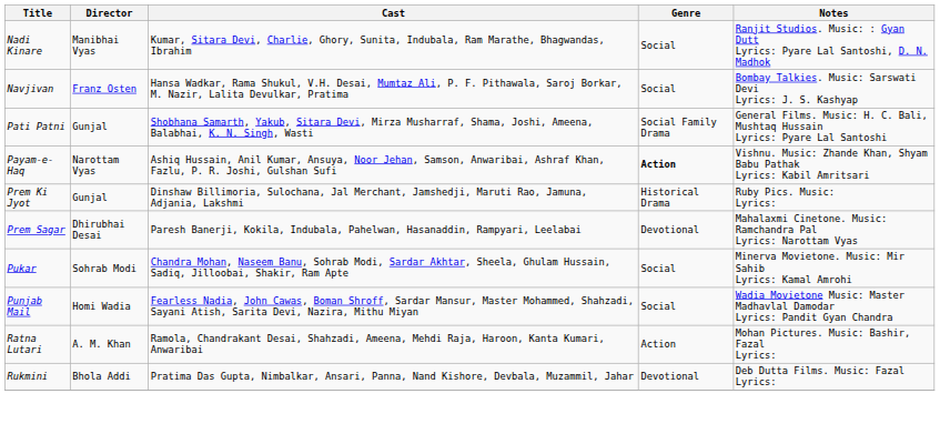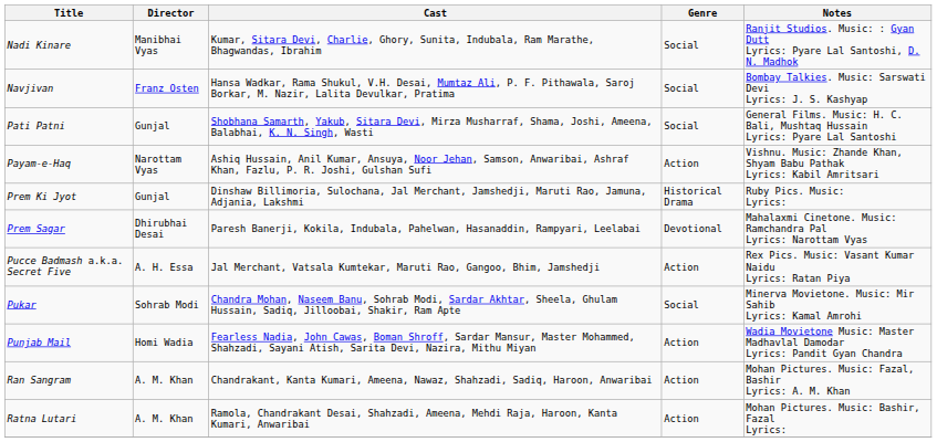Pati Patni | Genre: Social Family Drama -> Social
Payam-e-Haq | Genre: bold -> normal
+ row: Pucce Badmash a.k.a. Secret Five | A. H. Essa | Jal Merchant, Vatsala Kumtekar, Maruti Rao, Gangoo, Bhim, Jamshedji | Action | Rex Pics. Music: Vasant Kumar Naidu Lyrics: Ratan Piya
Punjab Mail | Genre: Social -> Action
+ row: Ran Sangram | A. M. Khan | Chandrakant, Kanta Kumari, Ameena, Nawaz, Shahzadi, Sadiq, Haroon, Anwaribai | Action | Mohan Pictures. Music: Fazal, Bashir Lyrics: A. M. Khan
- row: Rukmini | Bhola Addi | Pratima Das Gupta, Nimbalkar, Ansari, Panna, Nand Kishore, Devbala, Muzammil, Jahar | Devotional | Deb Dutta Films. Music: Fazal Lyrics:
